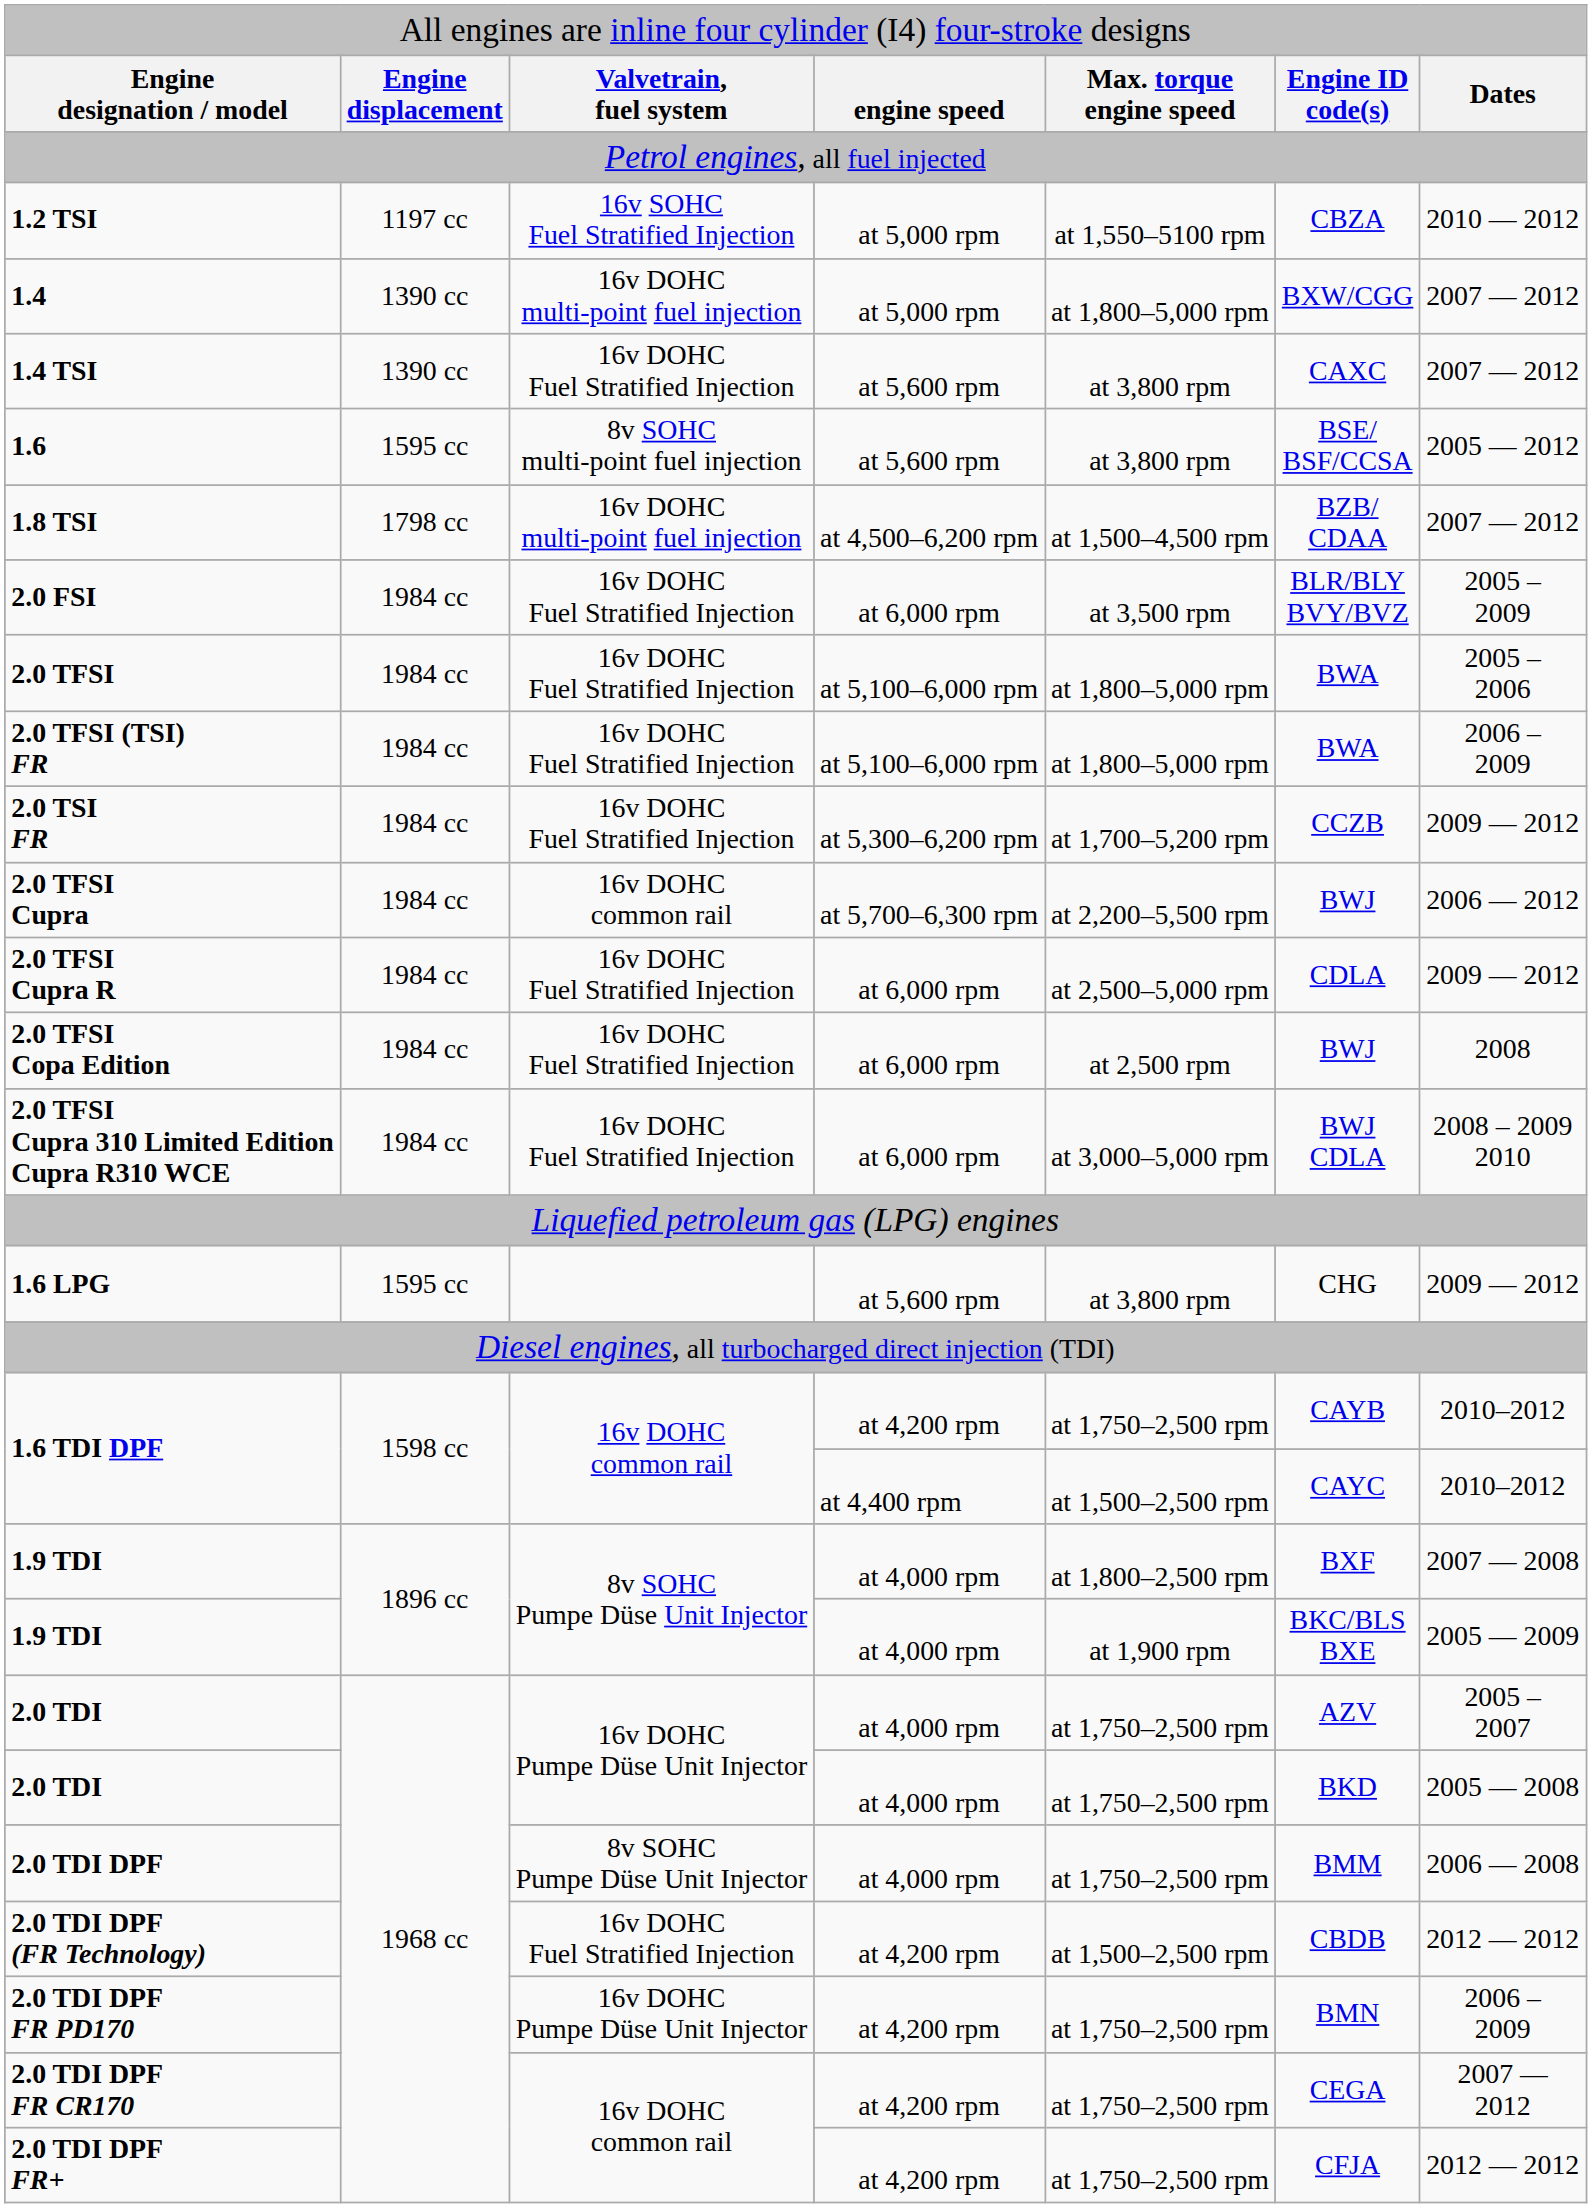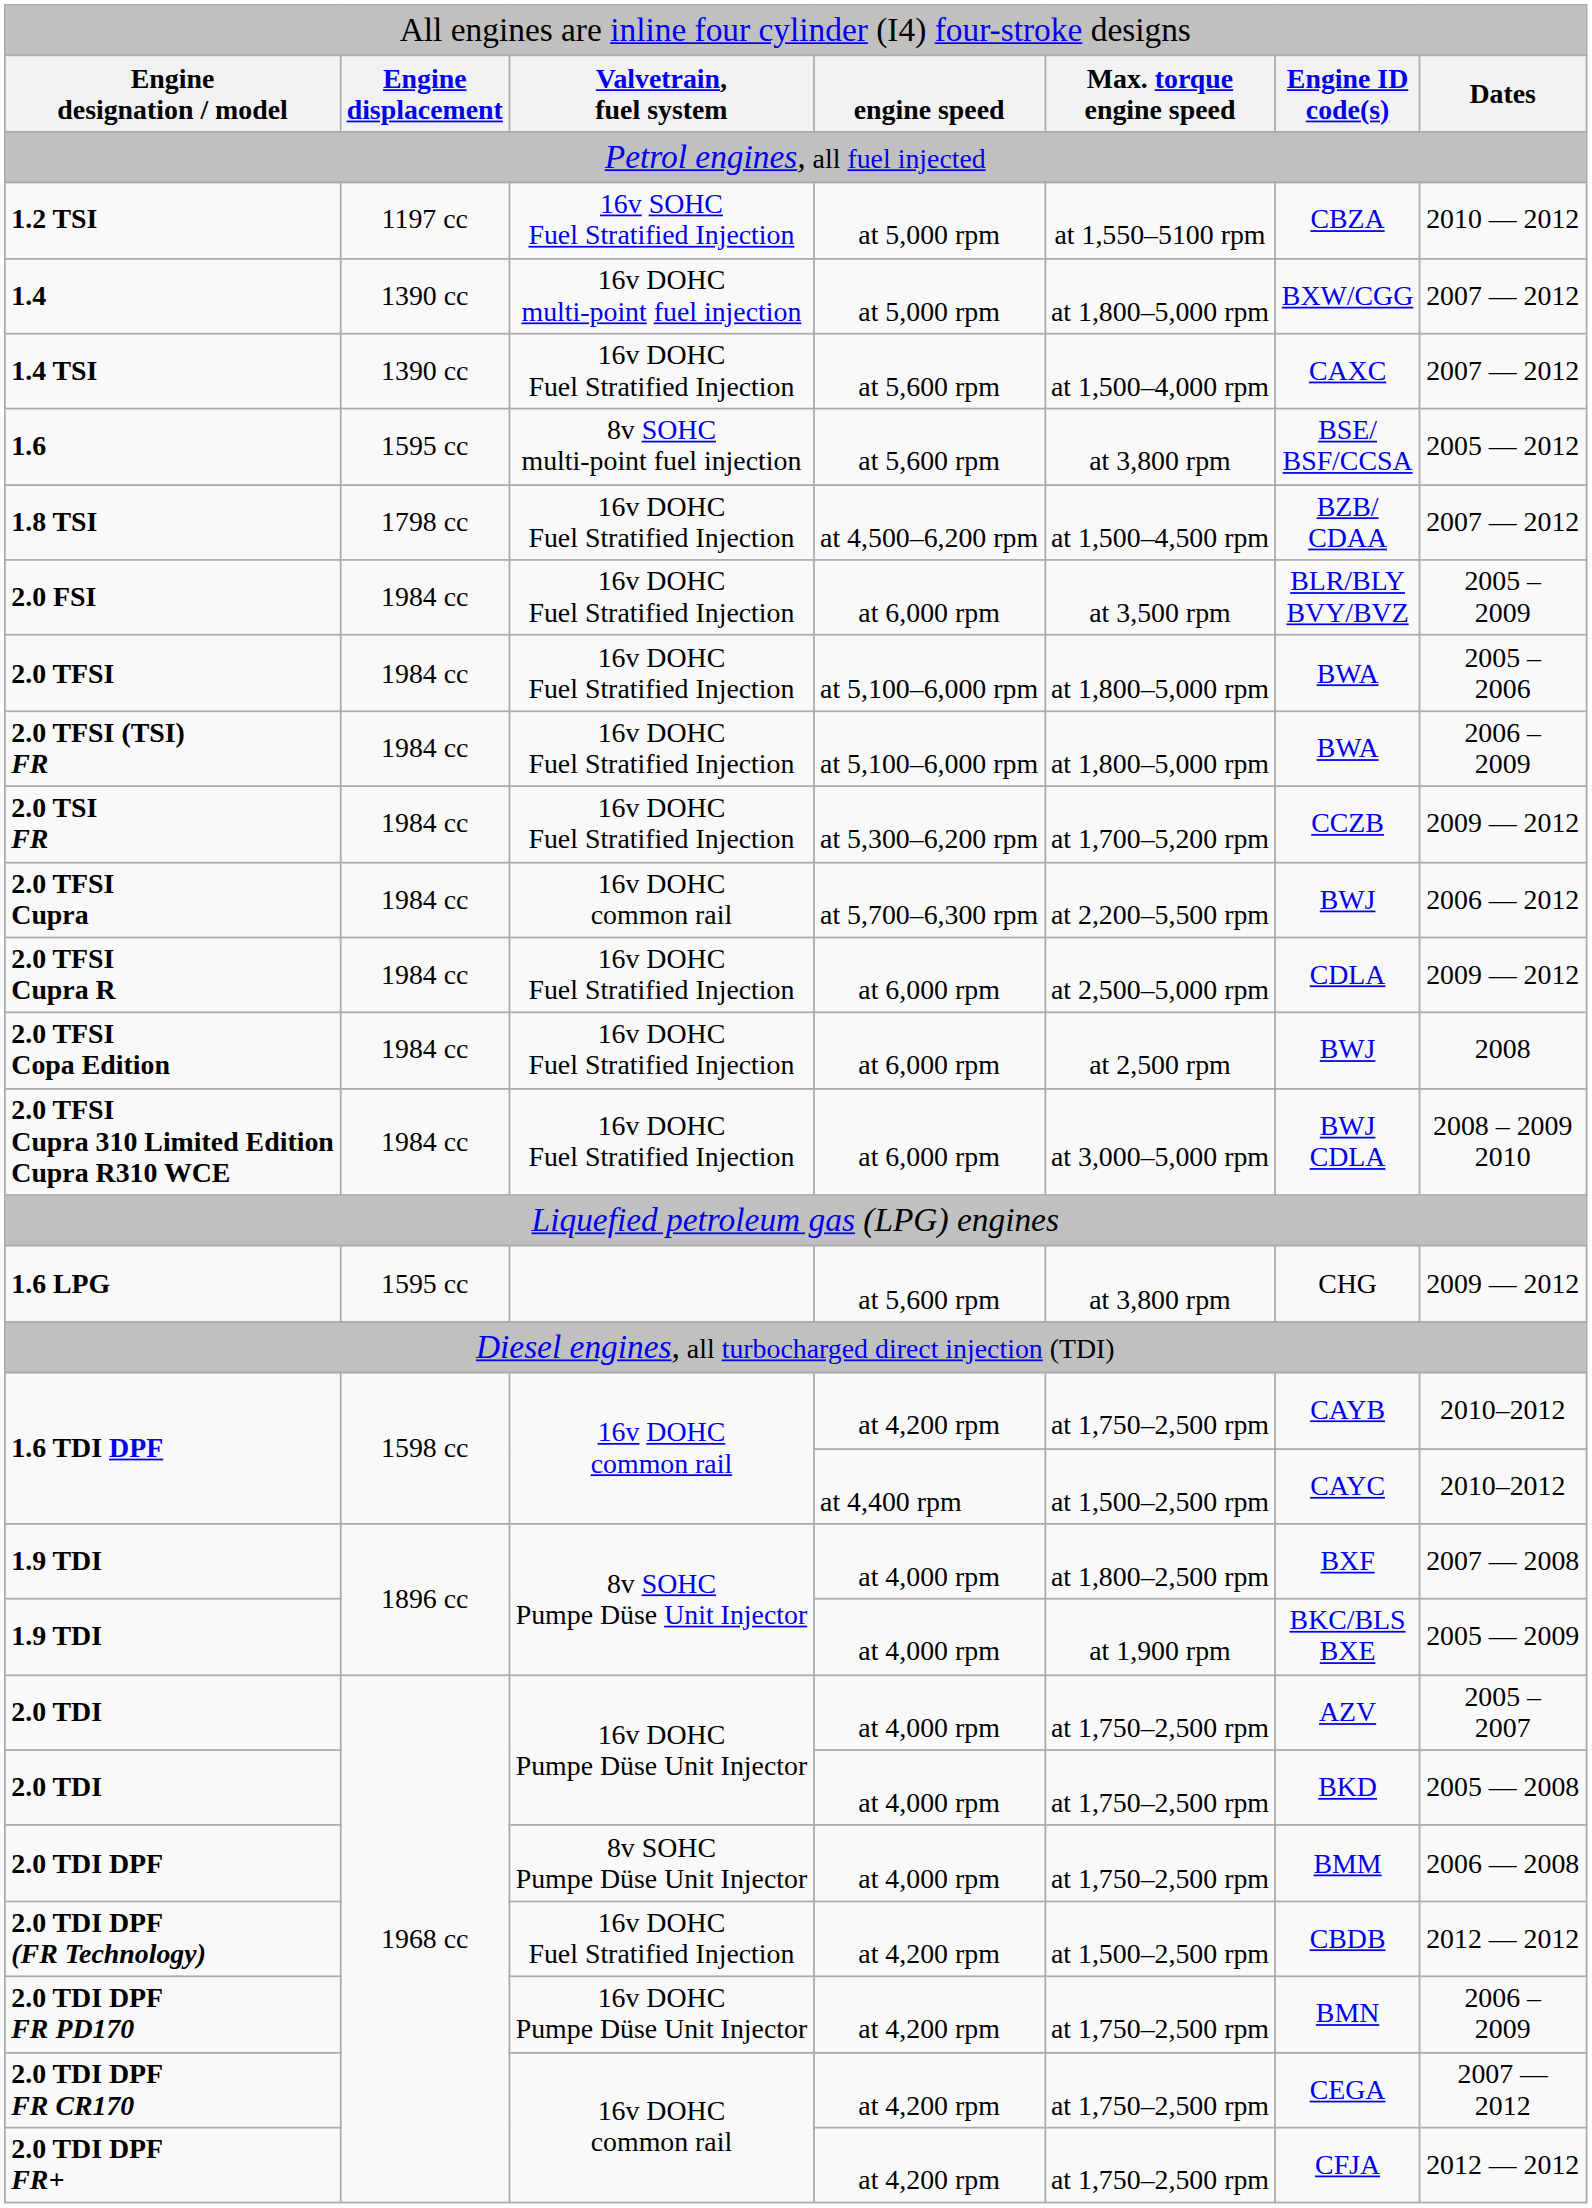1.4 TSI | column 5: at 3,800 rpm -> at 1,500–4,000 rpm
1.8 TSI | column 3: 16v DOHC multi-point fuel injection -> 16v DOHC Fuel Stratified Injection
